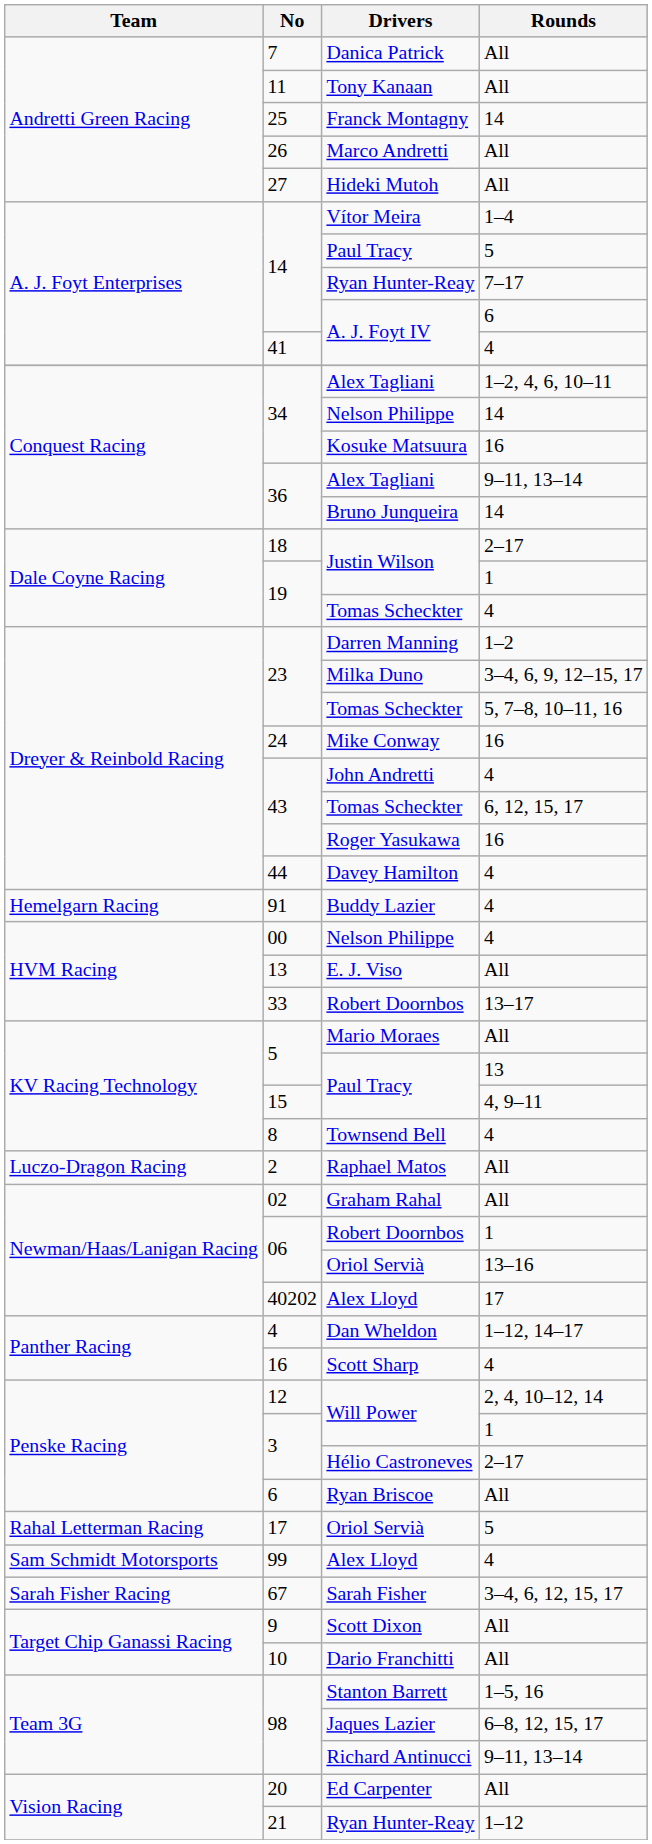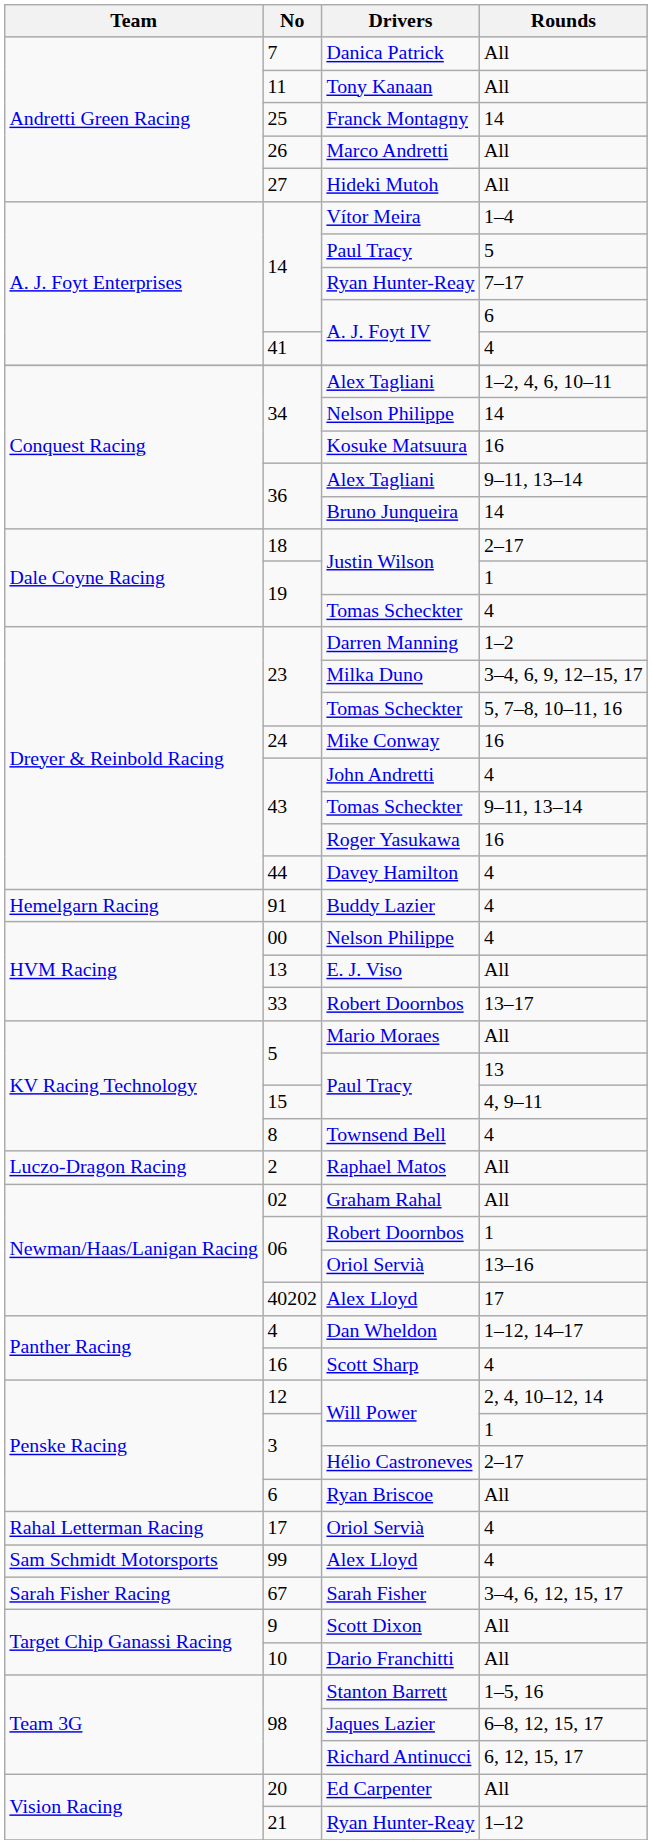43 / Tomas Scheckter | Rounds: 6, 12, 15, 17 -> 9–11, 13–14
17 / Oriol Servià | Rounds: 5 -> 4
Richard Antinucci | Rounds: 9–11, 13–14 -> 6, 12, 15, 17
